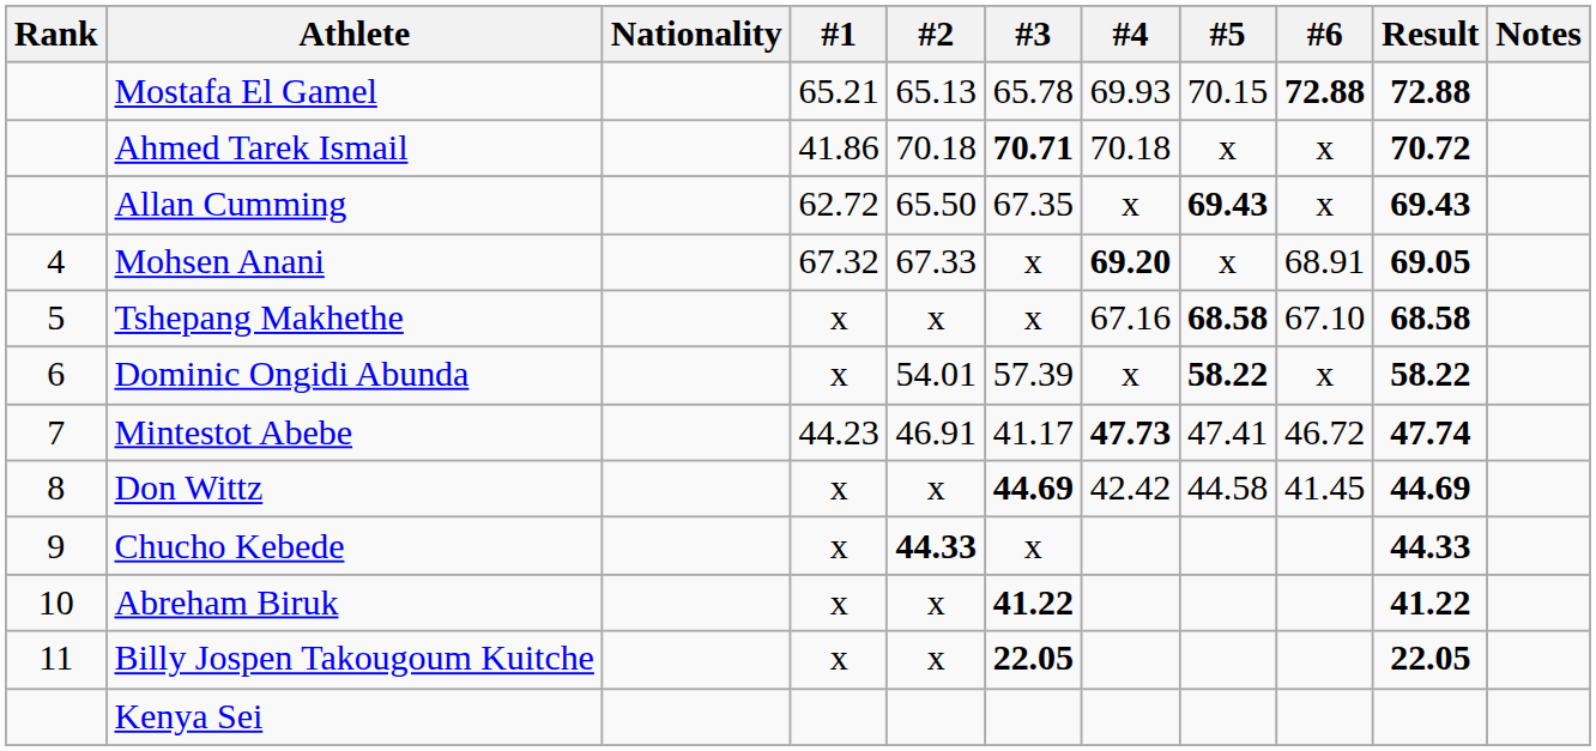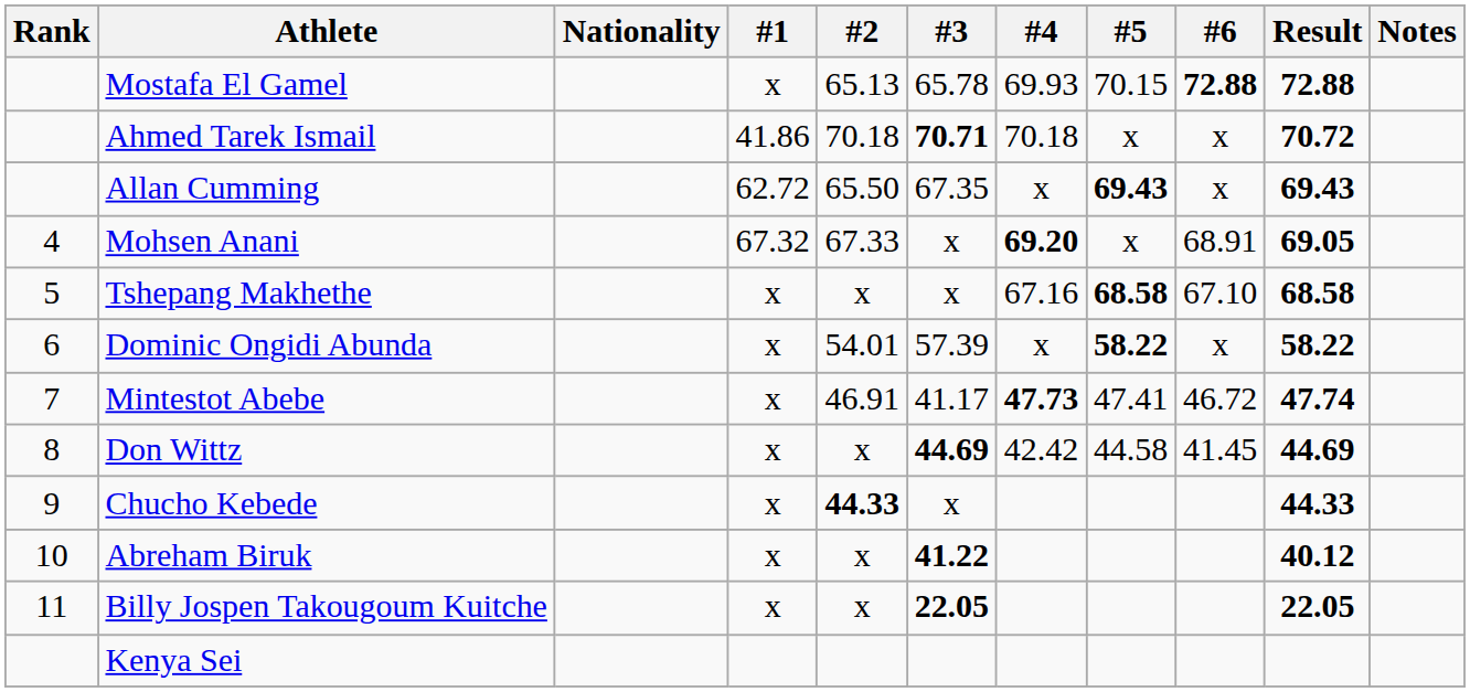Mostafa El Gamel | #1: 65.21 -> x
Mintestot Abebe | #1: 44.23 -> x
Abreham Biruk | Result: 41.22 -> 40.12
